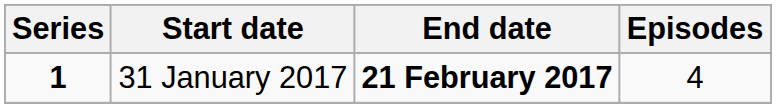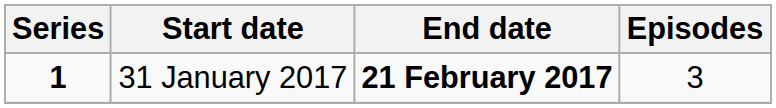31 January 2017 | Episodes: 4 -> 3
